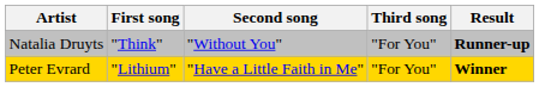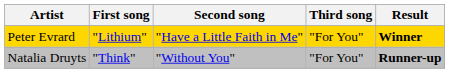rows swapped: Natalia Druyts <-> Peter Evrard
